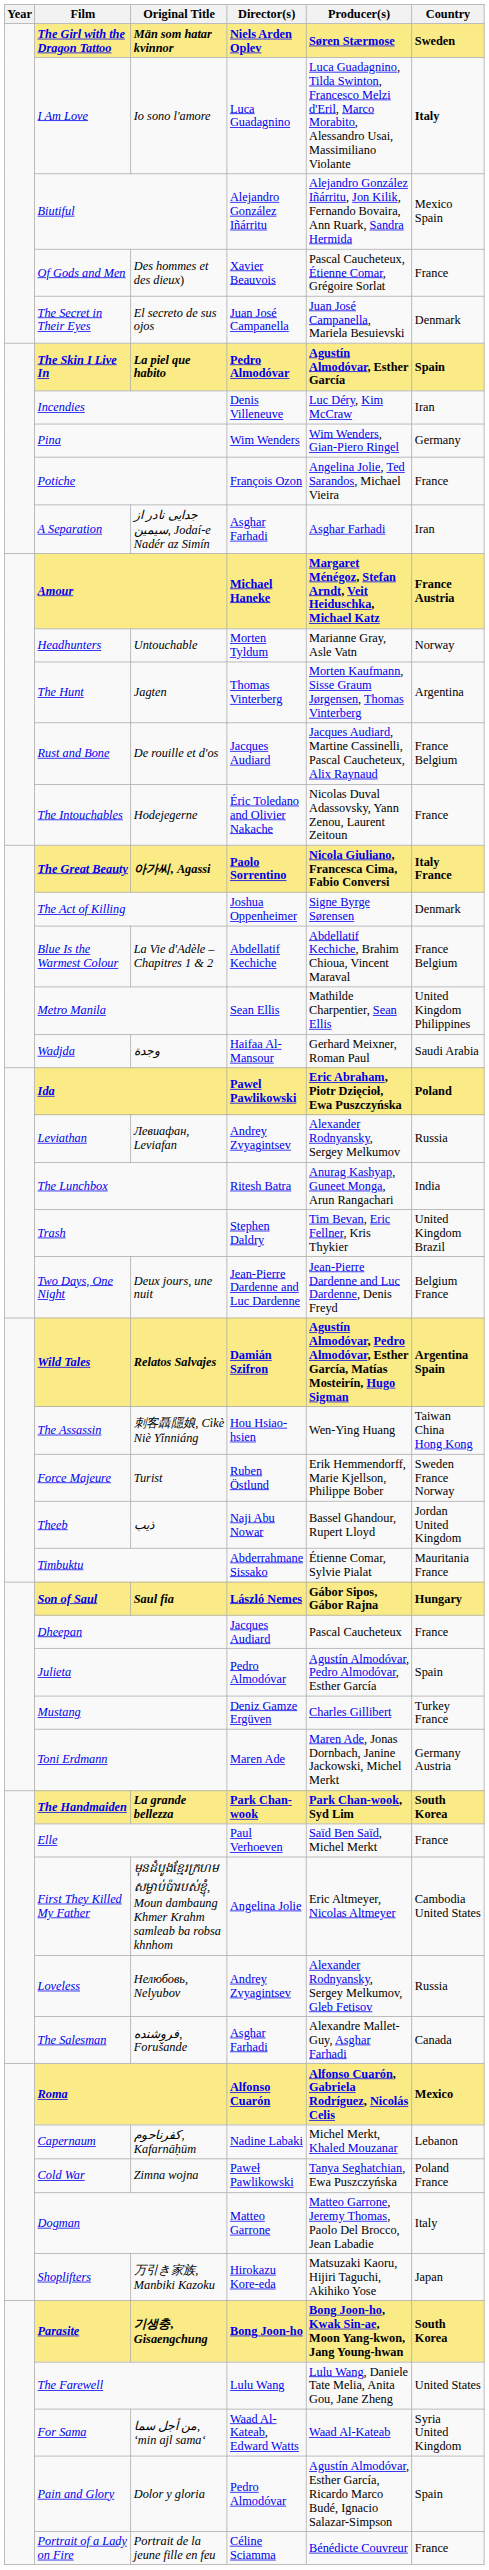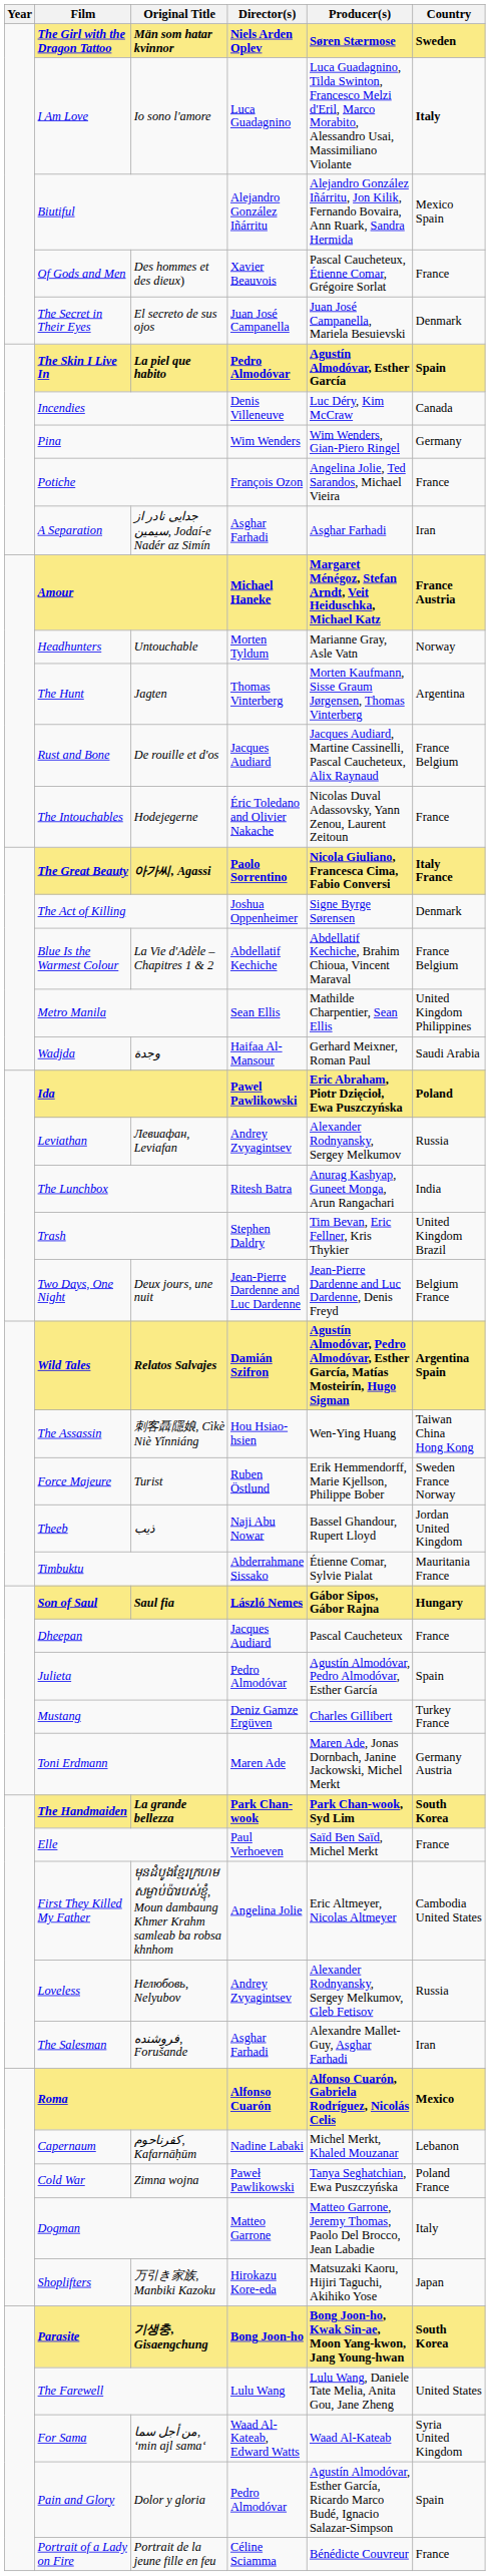Incendies | Country: Iran -> Canada
The Salesman | Country: Canada -> Iran
